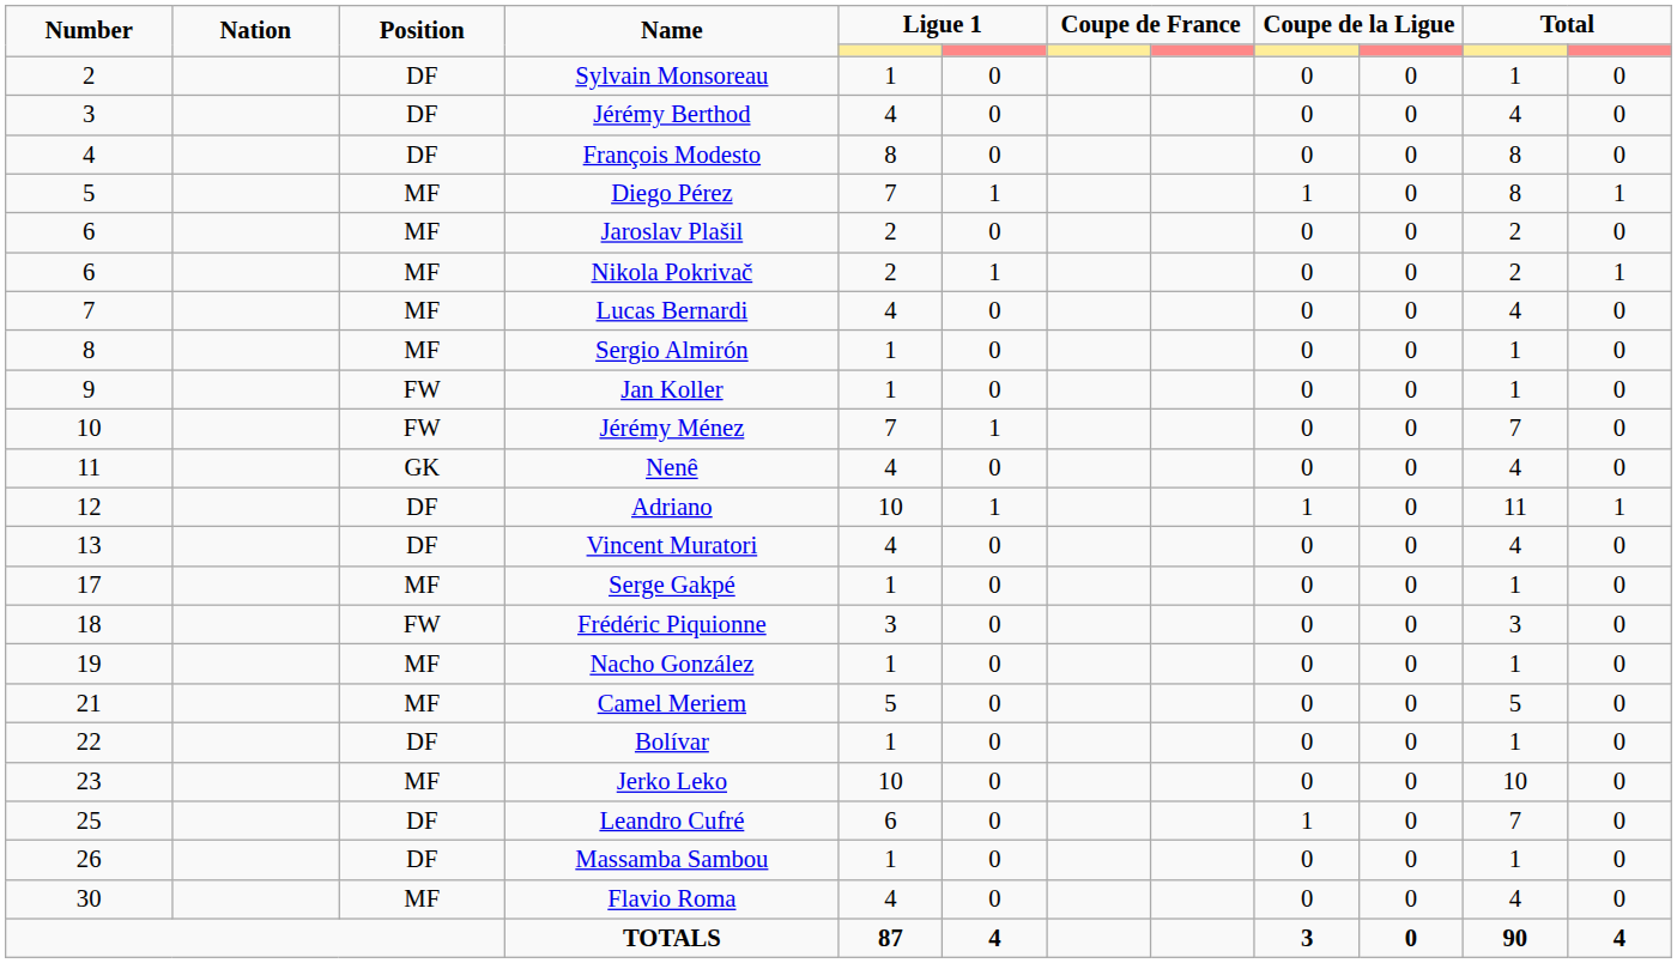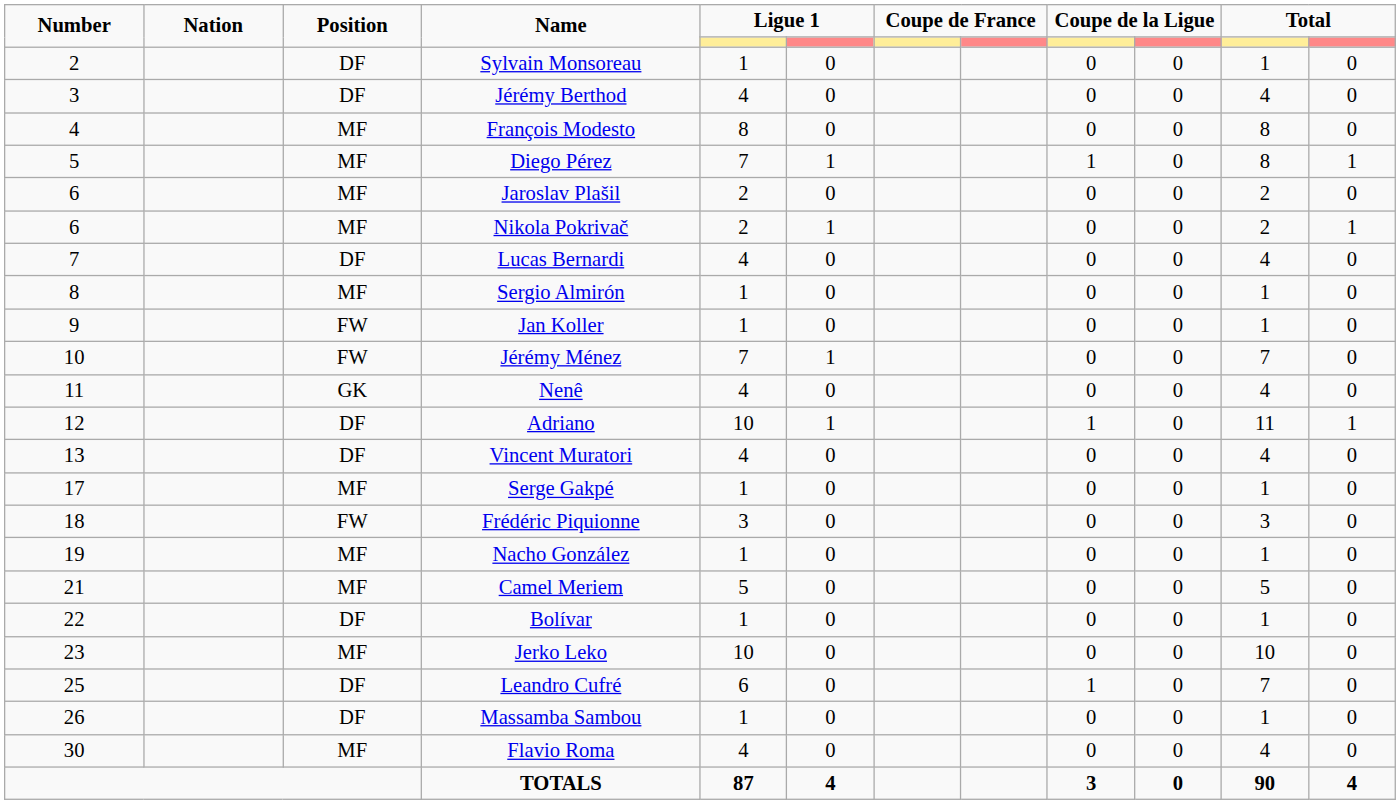François Modesto | Position: DF -> MF
Lucas Bernardi | Position: MF -> DF
